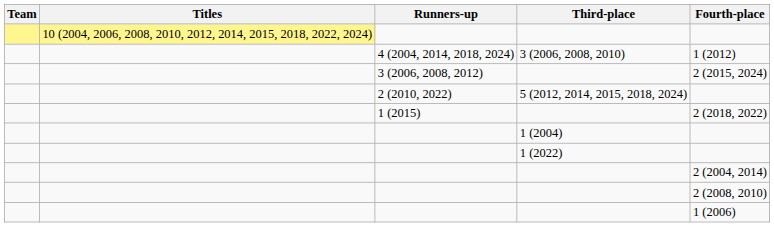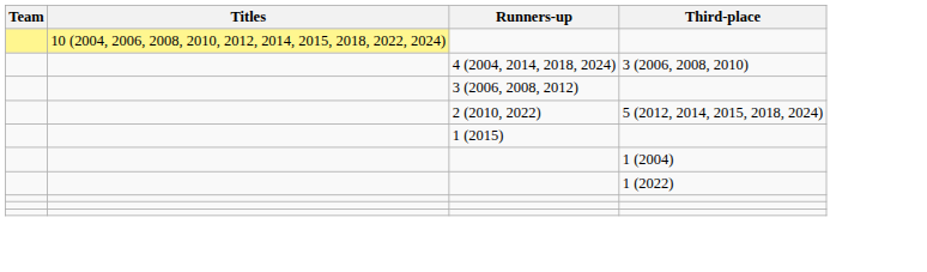- column: Fourth-place | 1 (2012) | 2 (2015, 2024) | 2 (2018, 2022) | 2 (2004, 2014) | 2 (2008, 2010) | 1 (2006)
